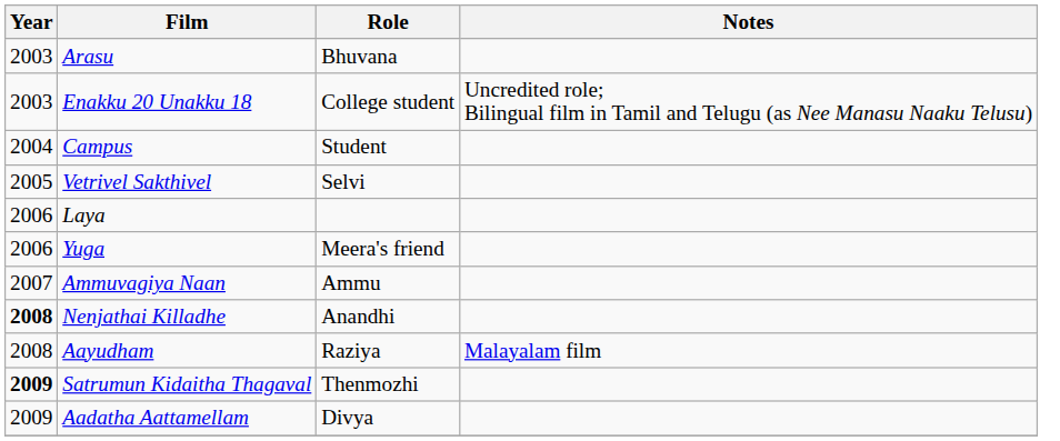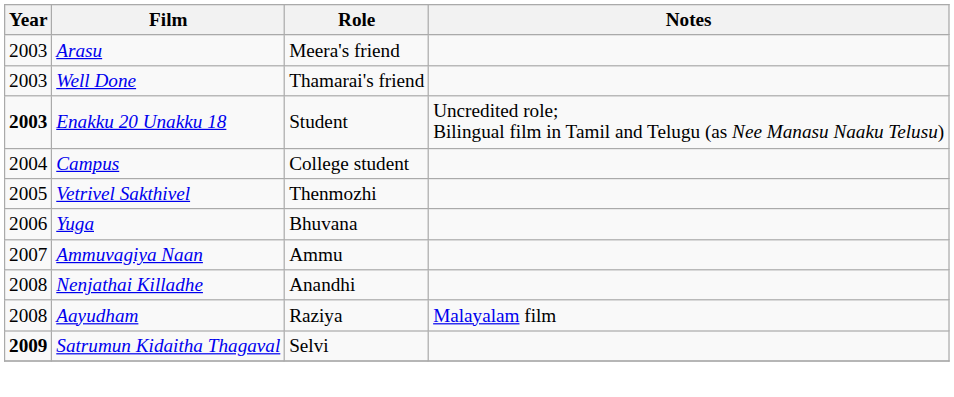Arasu | Role: Bhuvana -> Meera's friend
+ row: 2003 | Well Done | Thamarai's friend
Enakku 20 Unakku 18 | Year: normal -> bold
Enakku 20 Unakku 18 | Role: College student -> Student
Campus | Role: Student -> College student
Vetrivel Sakthivel | Role: Selvi -> Thenmozhi
- row: 2006 | Laya
Yuga | Role: Meera's friend -> Bhuvana
Nenjathai Killadhe | Year: bold -> normal
Satrumun Kidaitha Thagaval | Role: Thenmozhi -> Selvi
- row: 2009 | Aadatha Aattamellam | Divya
